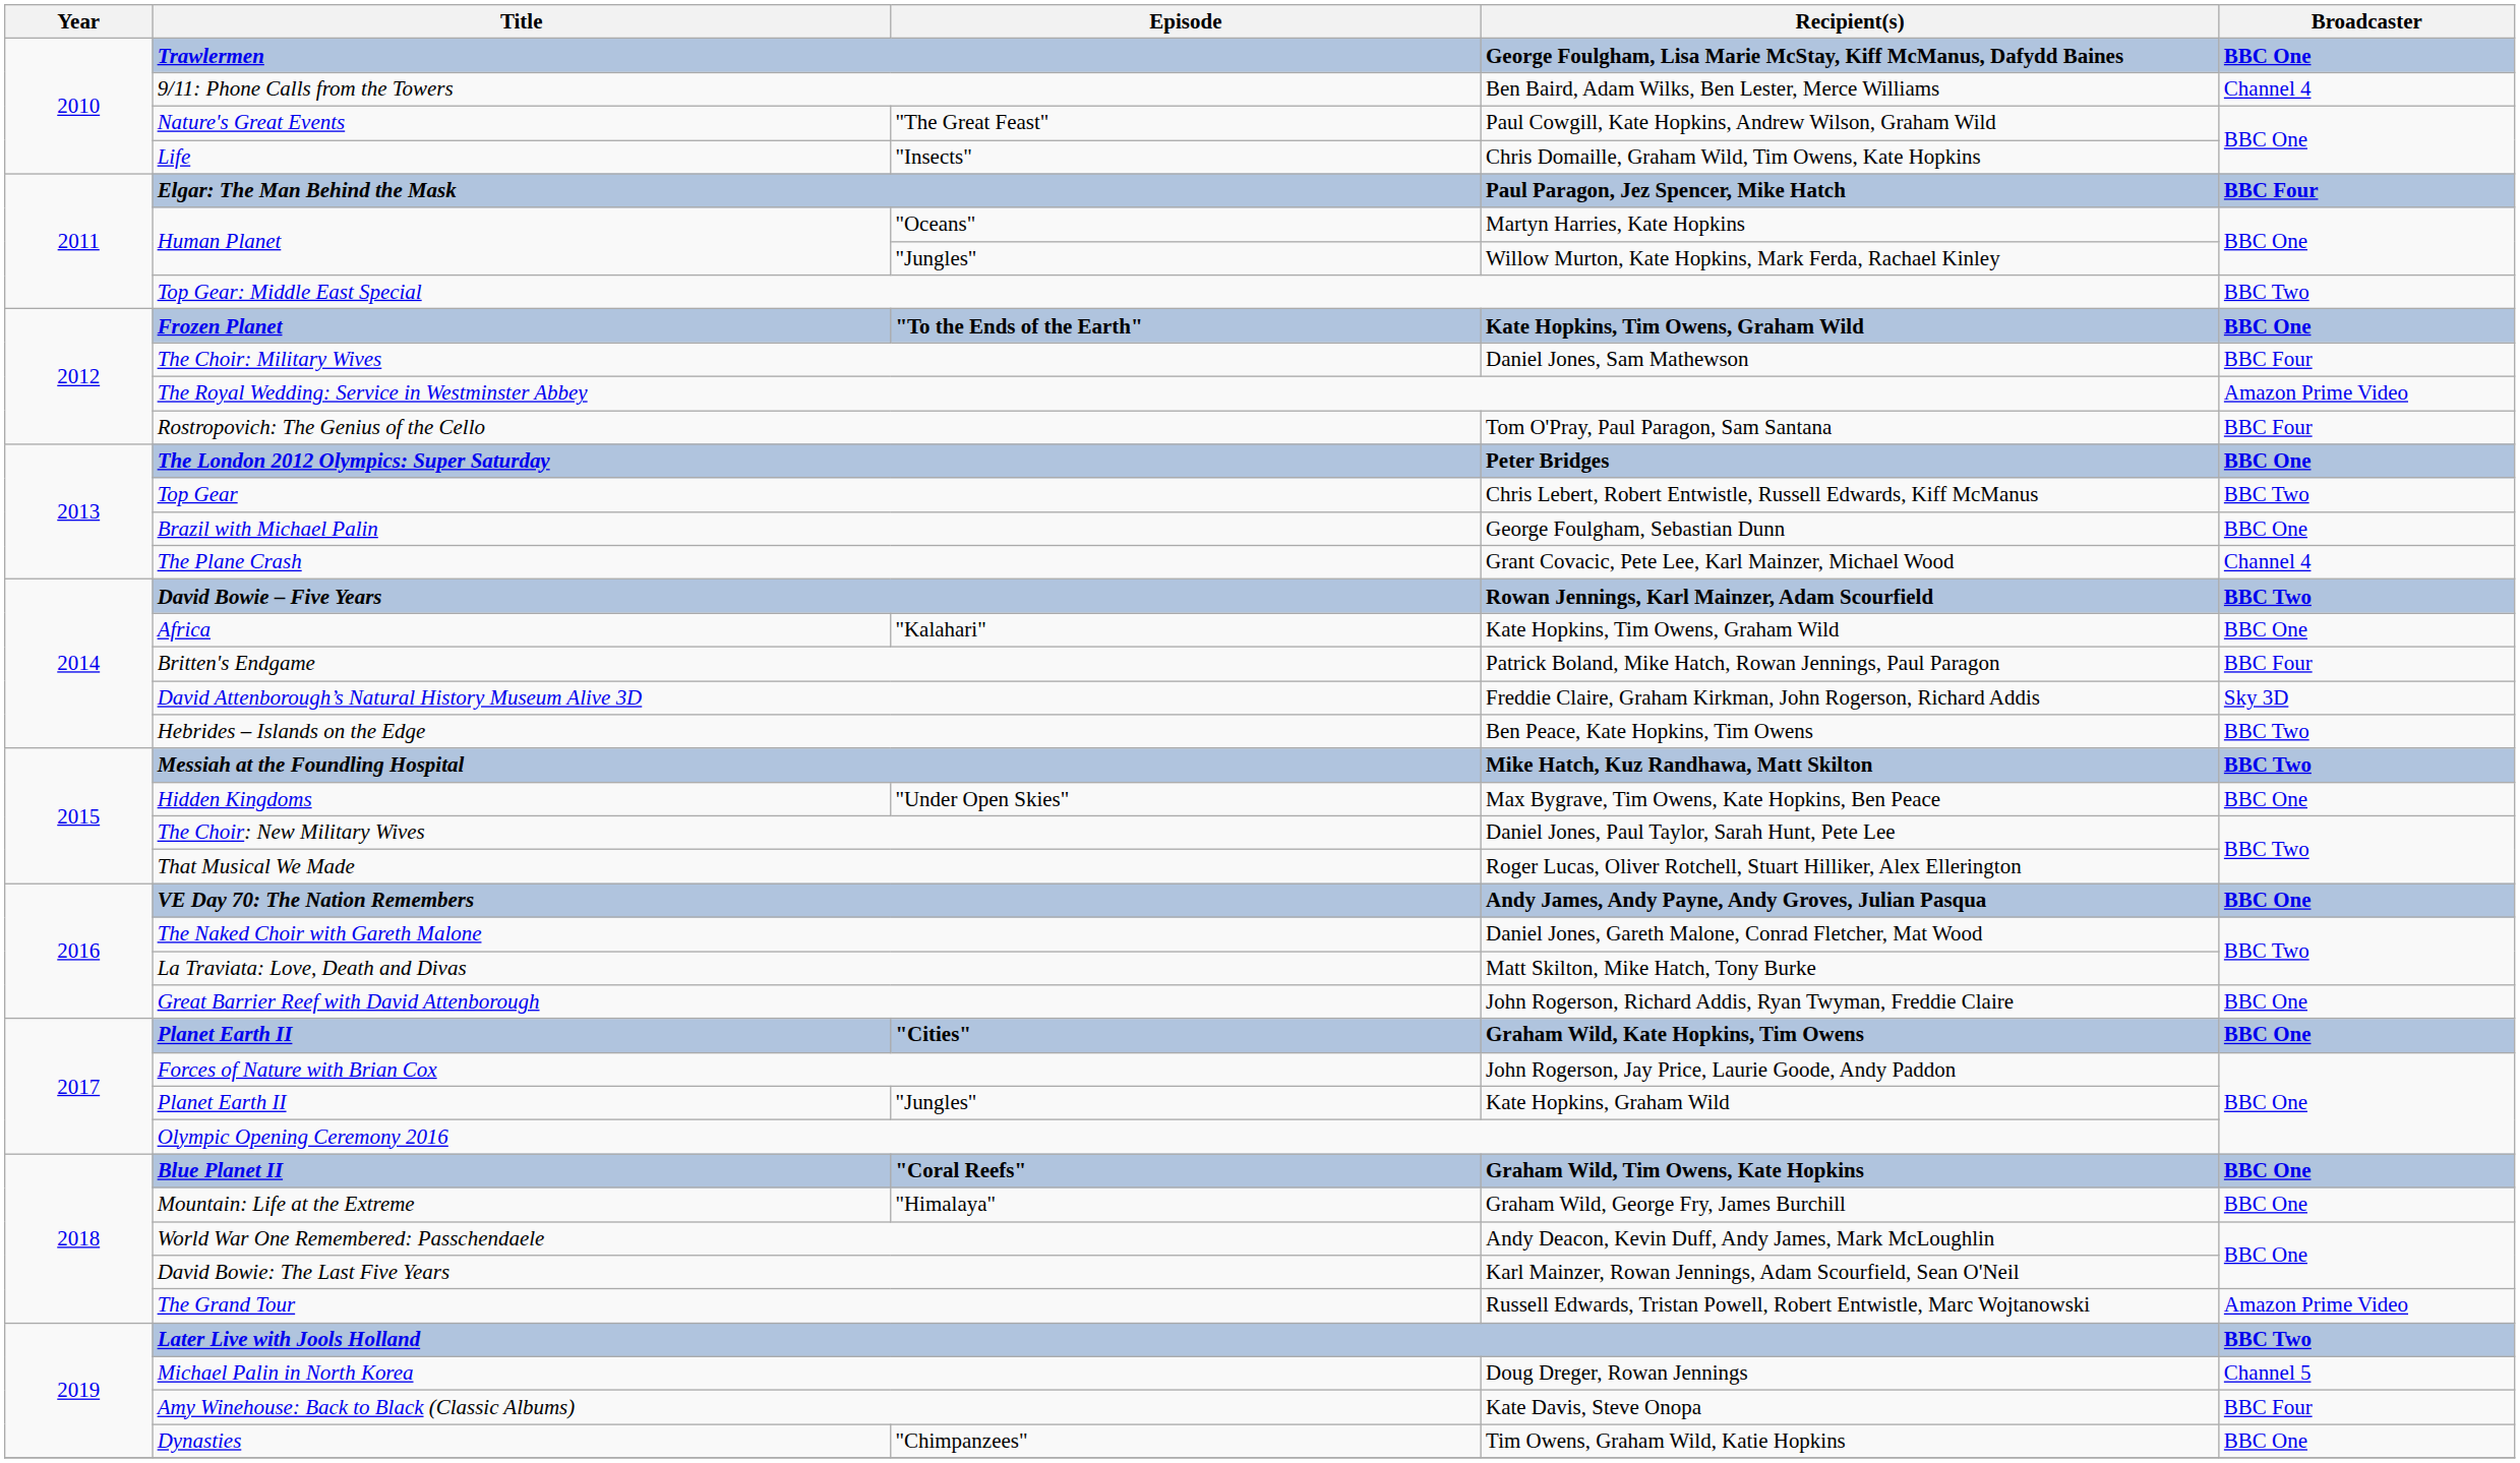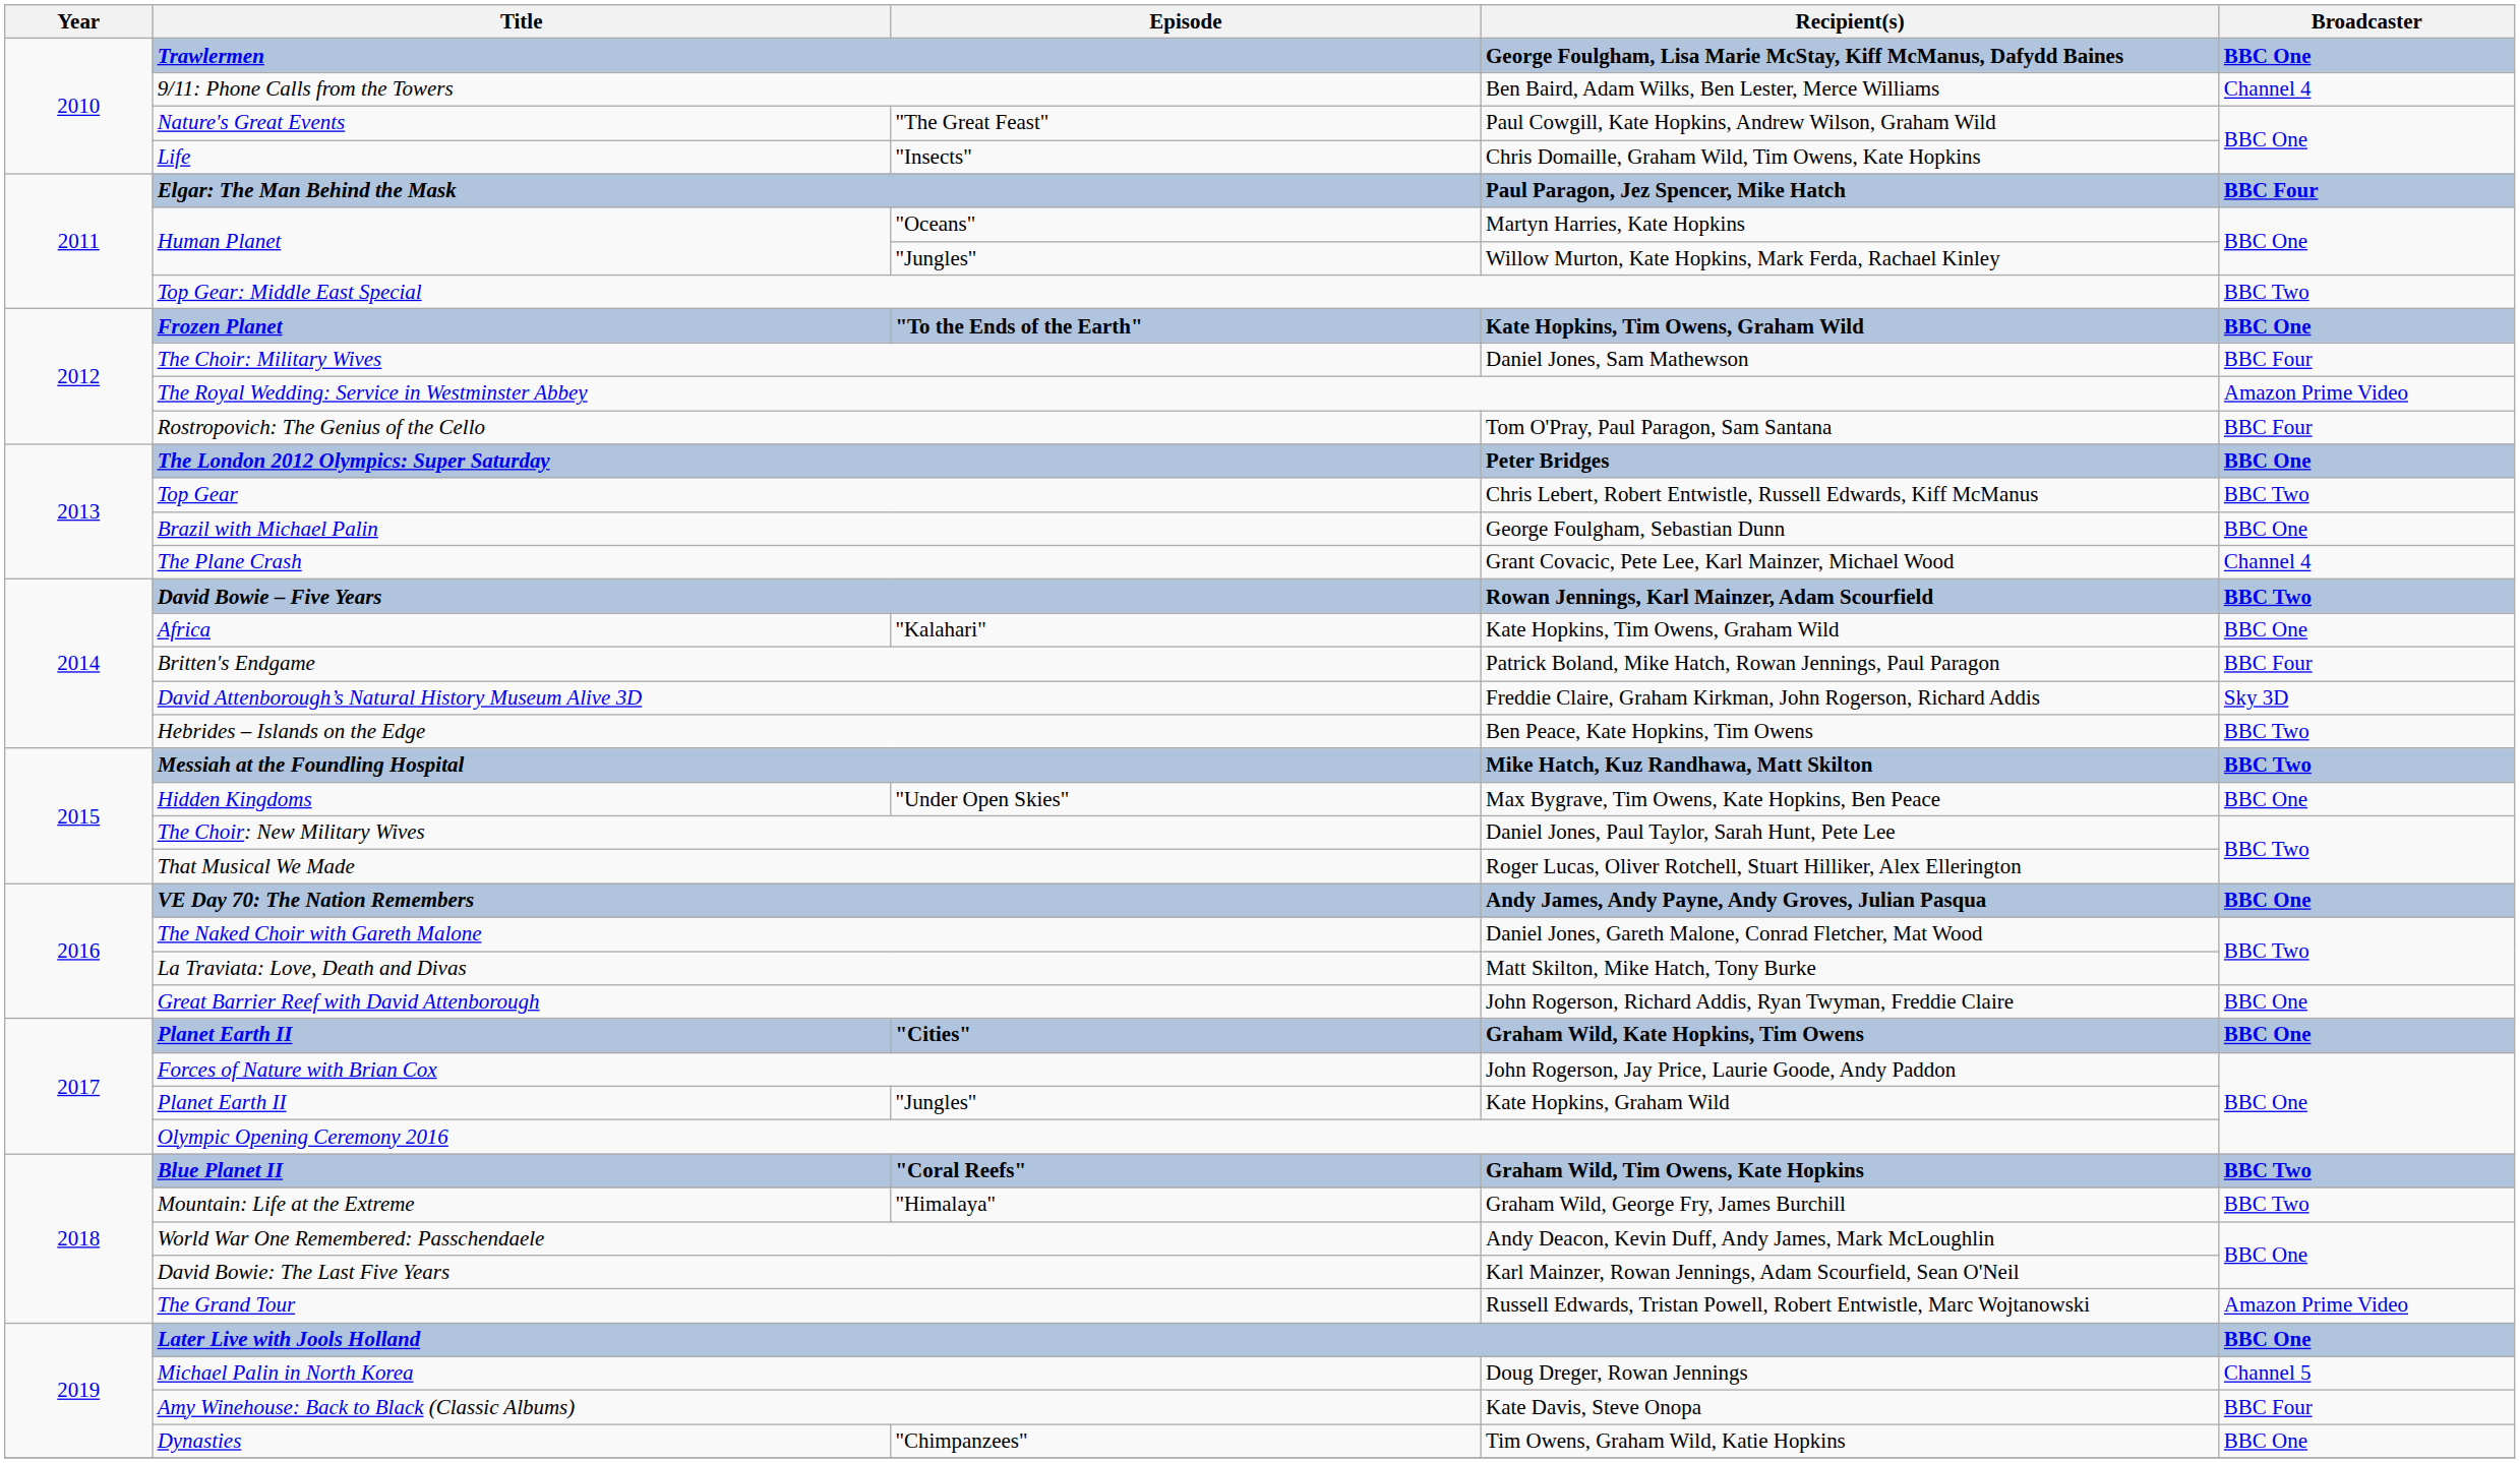"Coral Reefs" | Broadcaster: BBC One -> BBC Two
"Himalaya" | Broadcaster: BBC One -> BBC Two
Later Live with Jools Holland | Broadcaster: BBC Two -> BBC One
